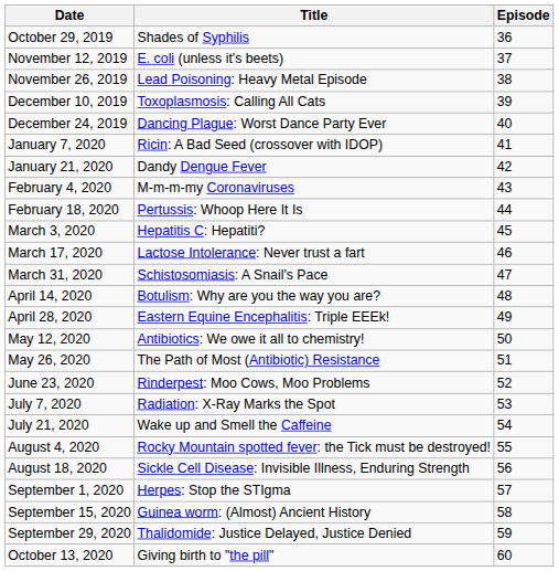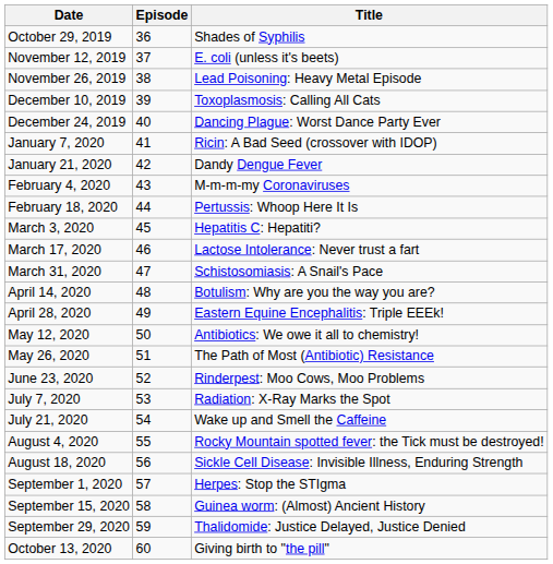columns swapped: Episode <-> Title
